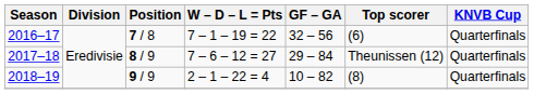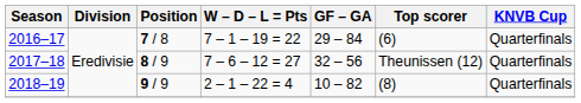2016–17 | GF – GA: 32 – 56 -> 29 – 84
2017–18 | GF – GA: 29 – 84 -> 32 – 56
